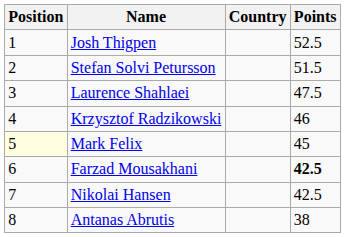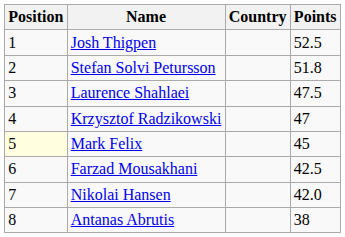Stefan Solvi Petursson | Points: 51.5 -> 51.8
Krzysztof Radzikowski | Points: 46 -> 47
Farzad Mousakhani | Points: bold -> normal
Nikolai Hansen | Points: 42.5 -> 42.0
